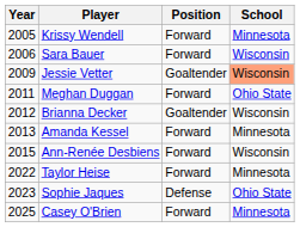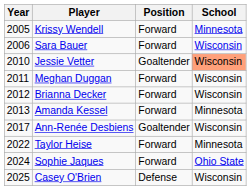Jessie Vetter | Year: 2009 -> 2010
Meghan Duggan | School: Ohio State -> Wisconsin
Brianna Decker | Position: Goaltender -> Forward
Ann-Renée Desbiens | Year: 2015 -> 2017
Ann-Renée Desbiens | Position: Forward -> Goaltender
Sophie Jaques | Year: 2023 -> 2024
Sophie Jaques | Position: Defense -> Forward
Casey O'Brien | Position: Forward -> Defense
Casey O'Brien | School: Minnesota -> Wisconsin
